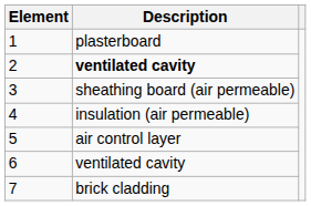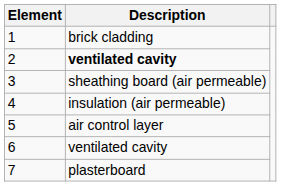1 | Description: plasterboard -> brick cladding
7 | Description: brick cladding -> plasterboard
